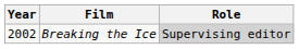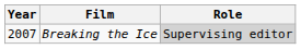Breaking the Ice | Year: 2002 -> 2007
